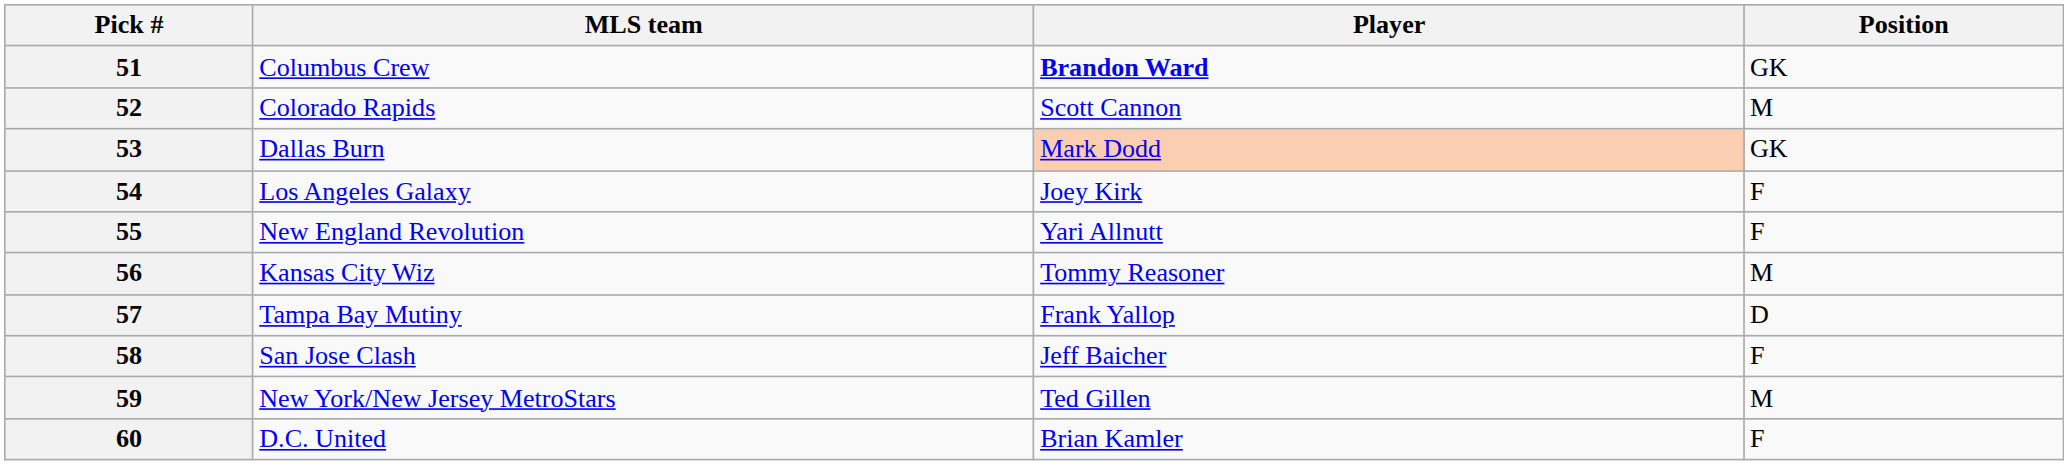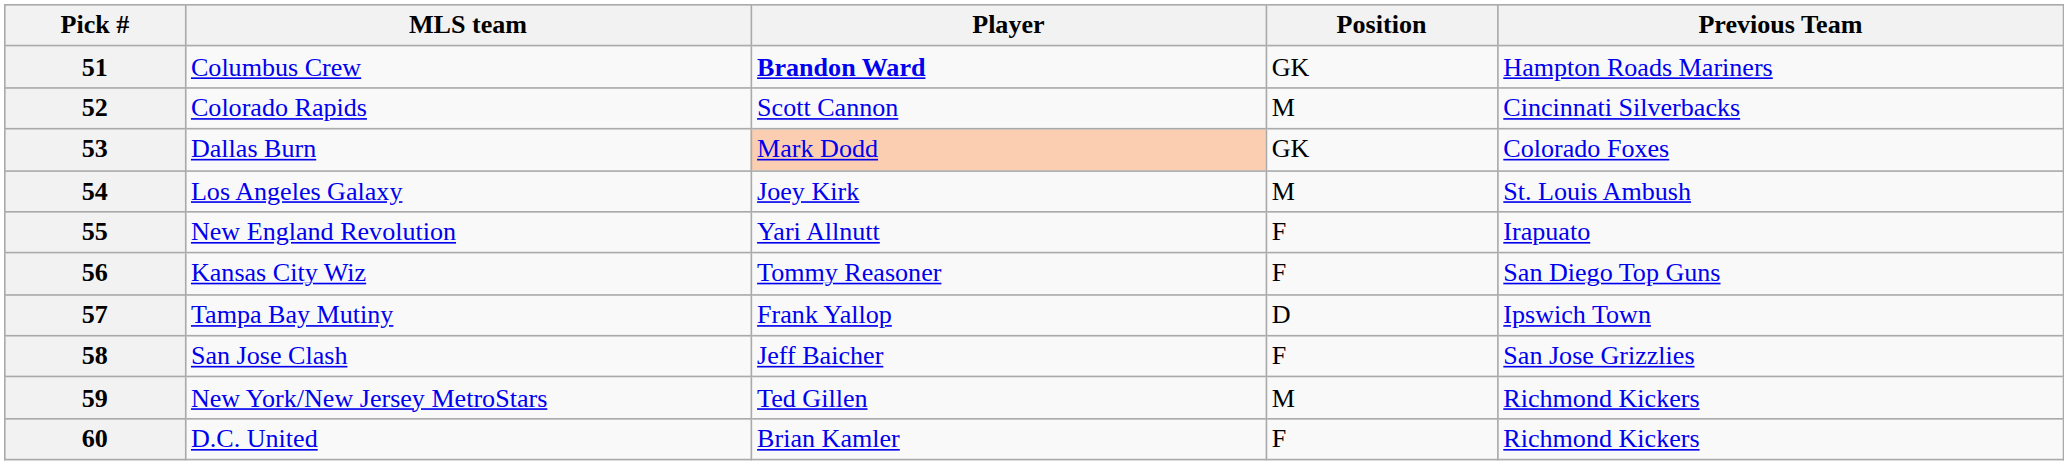+ column: Previous Team | Hampton Roads Mariners | Cincinnati Silverbacks | Colorado Foxes | St. Louis Ambush | Irapuato | San Diego Top Guns | Ipswich Town | San Jose Grizzlies | Richmond Kickers | Richmond Kickers
54 | Position: F -> M
56 | Position: M -> F
